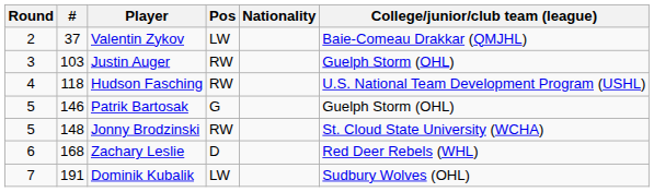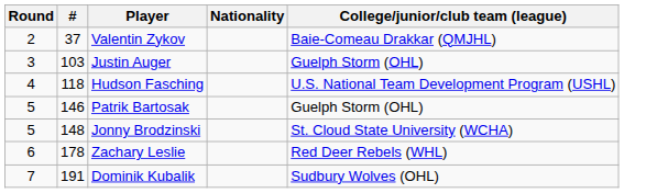- column: Pos | LW | RW | RW | G | RW | D | LW
Zachary Leslie | #: 168 -> 178
